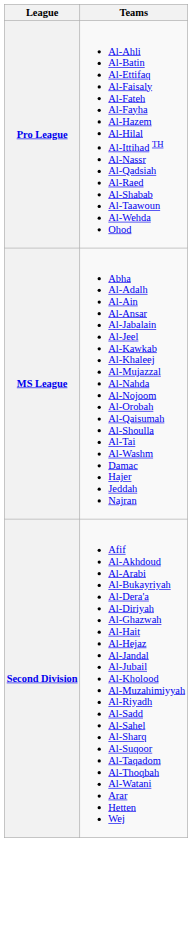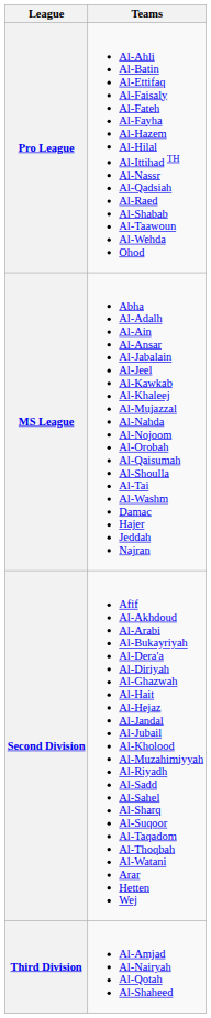+ row: Third Division | Al-Amjad Al-Nairyah Al-Qotah Al-Shaheed
